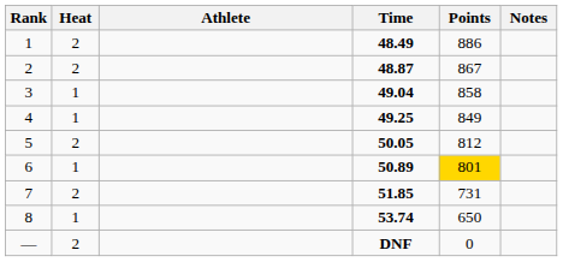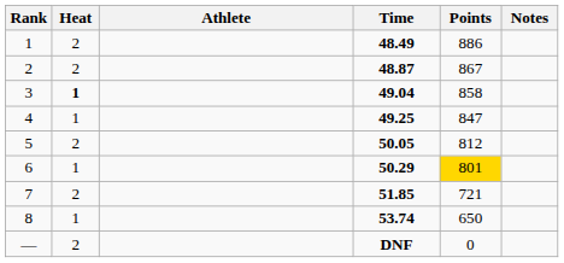3 | Heat: normal -> bold
4 | Points: 849 -> 847
6 | Time: 50.89 -> 50.29
7 | Points: 731 -> 721
